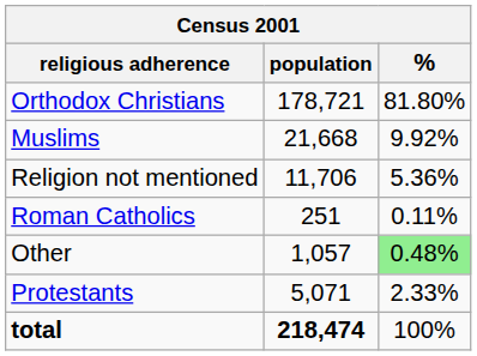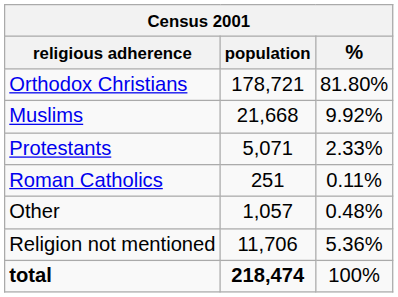rows swapped: Protestants <-> Religion not mentioned
Other | %: lightgreen background -> no background
